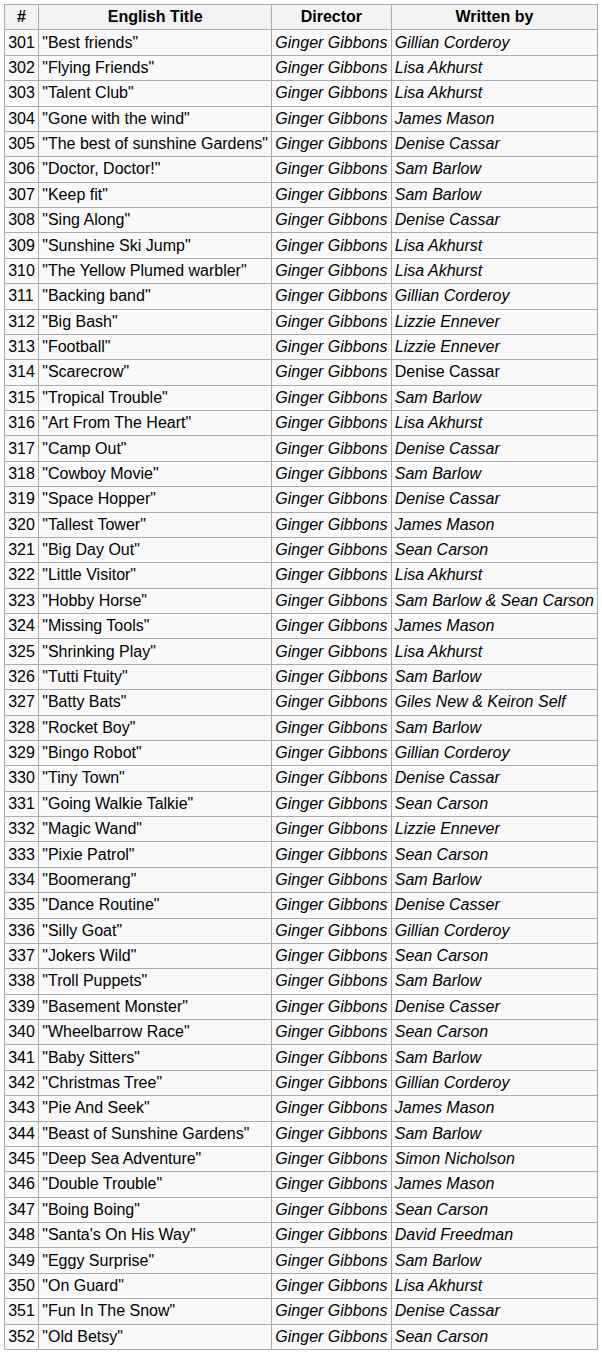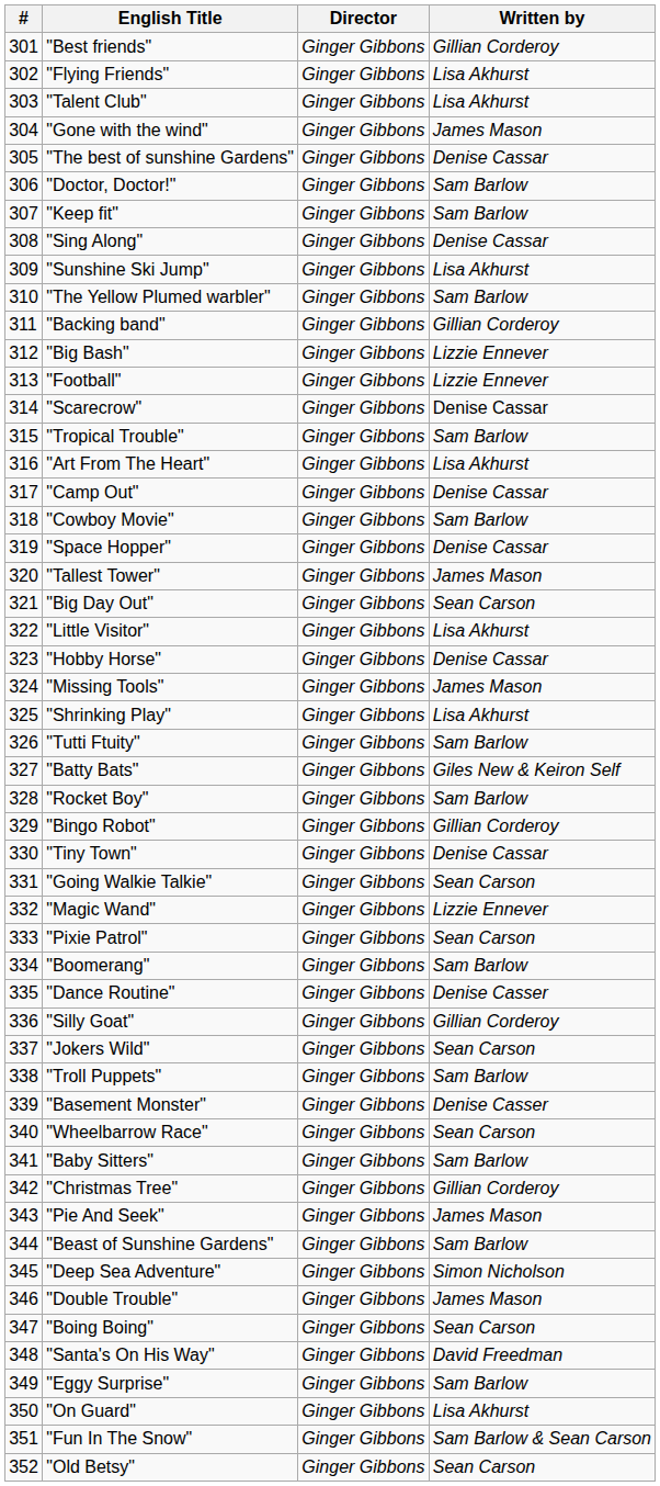"The Yellow Plumed warbler" | Written by: Lisa Akhurst -> Sam Barlow
"Hobby Horse" | Written by: Sam Barlow & Sean Carson -> Denise Cassar
"Fun In The Snow" | Written by: Denise Cassar -> Sam Barlow & Sean Carson
